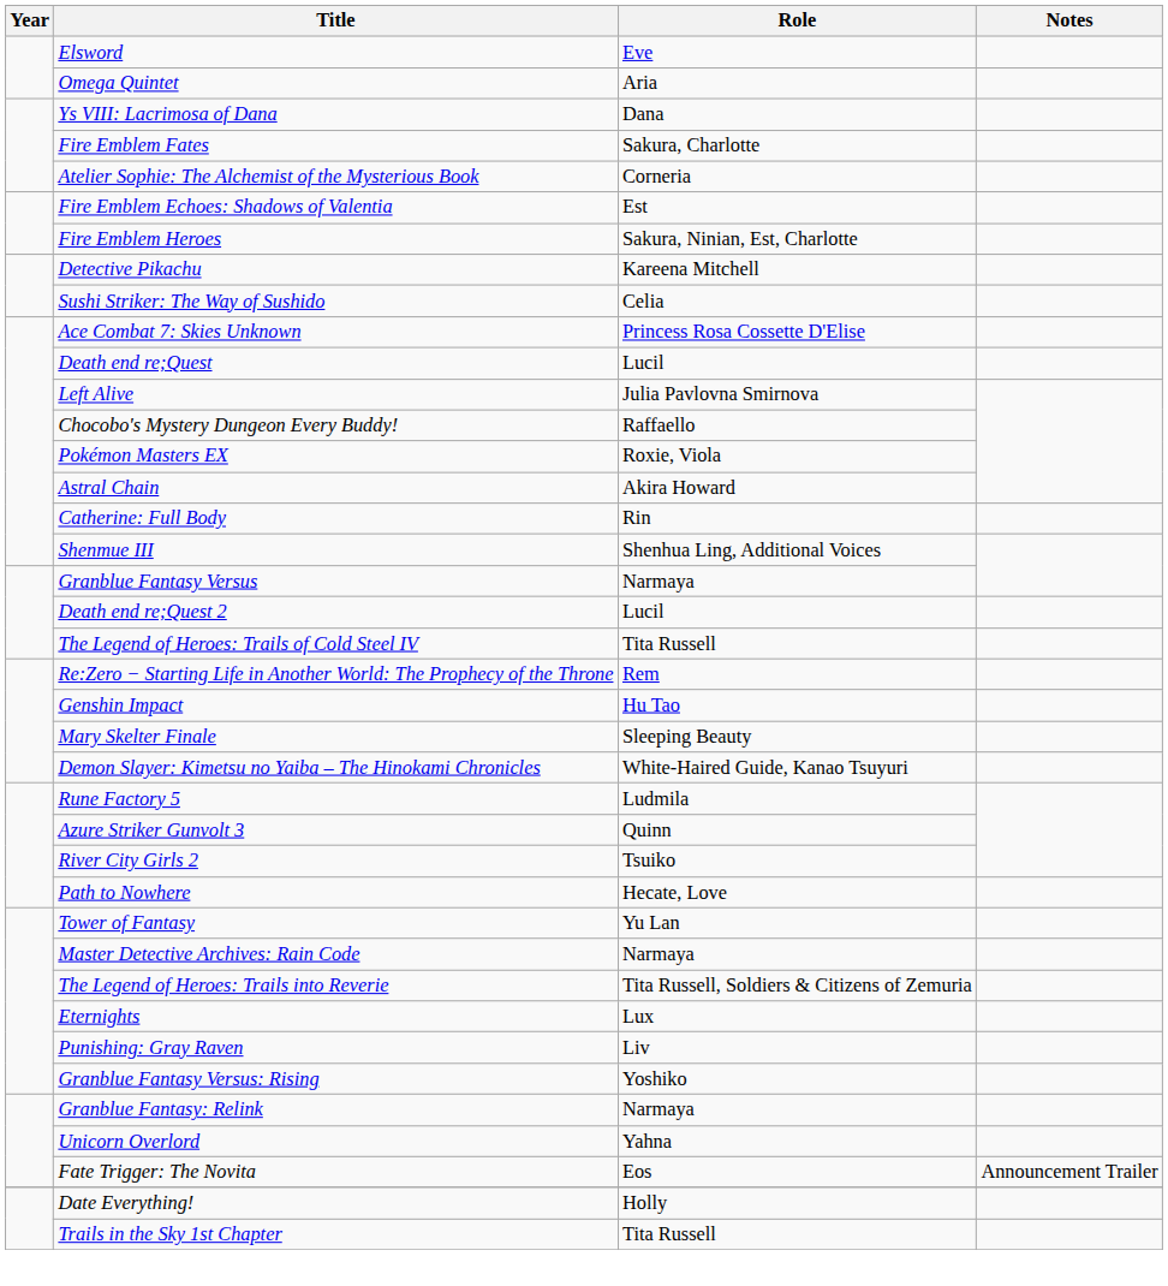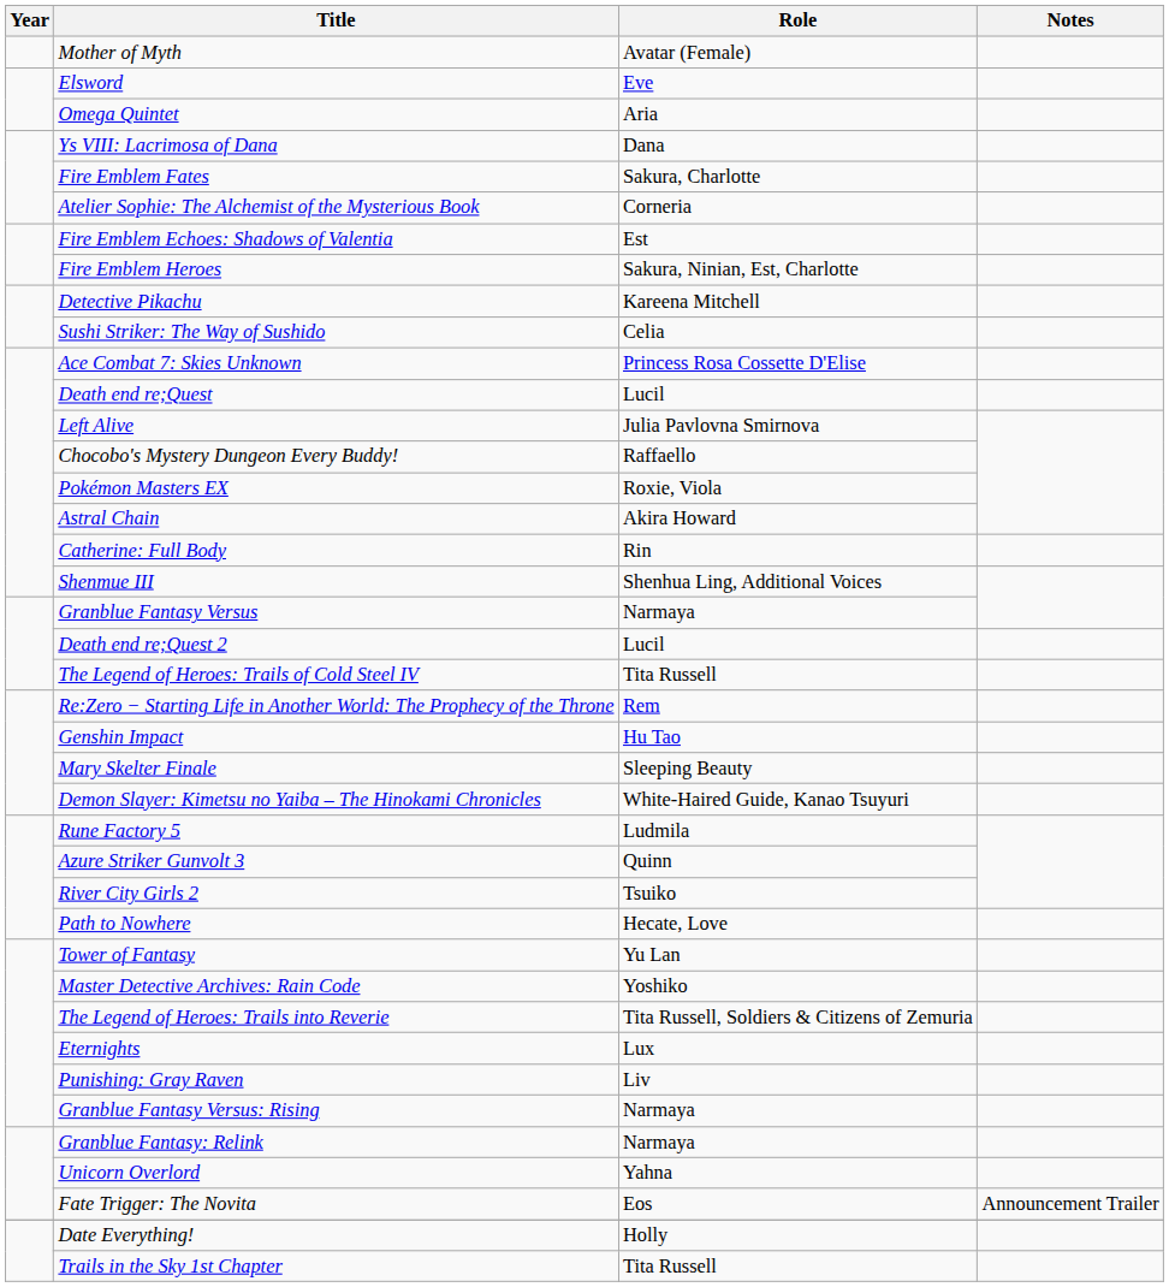+ row: Mother of Myth | Avatar (Female)
Master Detective Archives: Rain Code | Role: Narmaya -> Yoshiko
Granblue Fantasy Versus: Rising | Role: Yoshiko -> Narmaya
